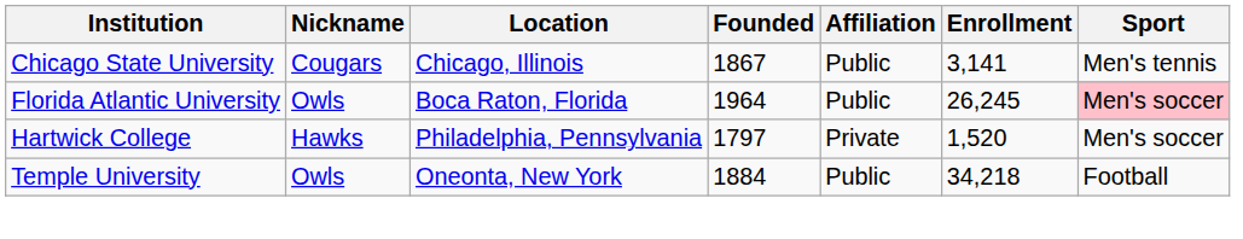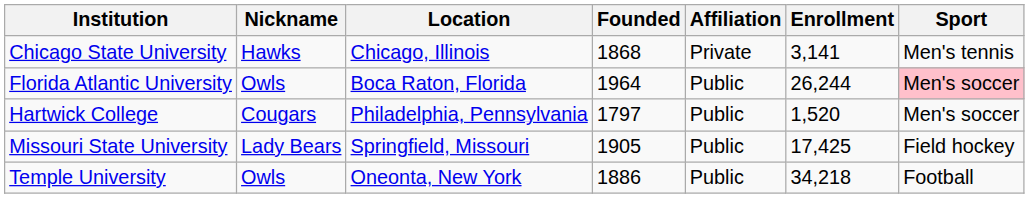Chicago State University | Nickname: Cougars -> Hawks
Chicago State University | Founded: 1867 -> 1868
Chicago State University | Affiliation: Public -> Private
Florida Atlantic University | Enrollment: 26,245 -> 26,244
Hartwick College | Nickname: Hawks -> Cougars
Hartwick College | Affiliation: Private -> Public
+ row: Missouri State University | Lady Bears | Springfield, Missouri | 1905 | Public | 17,425 | Field hockey
Temple University | Founded: 1884 -> 1886
